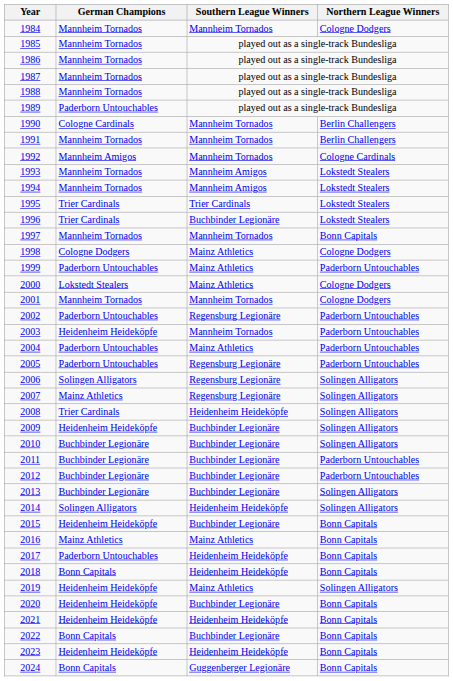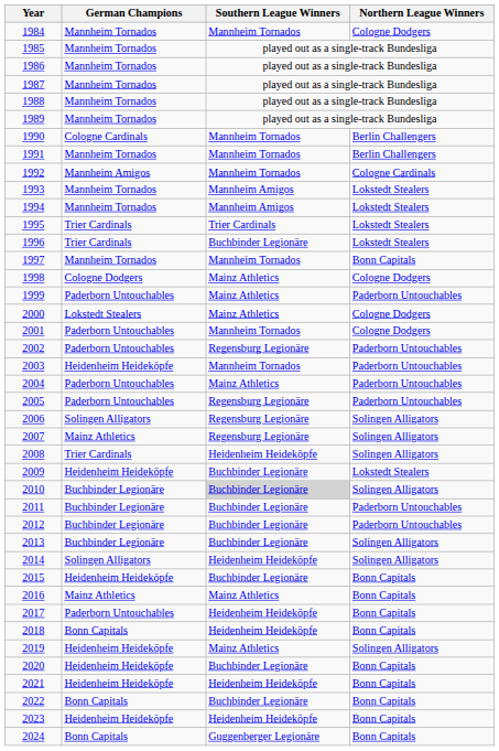1989 | German Champions: Paderborn Untouchables -> Mannheim Tornados
2001 | German Champions: Mannheim Tornados -> Paderborn Untouchables
2009 | Northern League Winners: Solingen Alligators -> Lokstedt Stealers
2010 | Southern League Winners: no background -> lightgrey background
